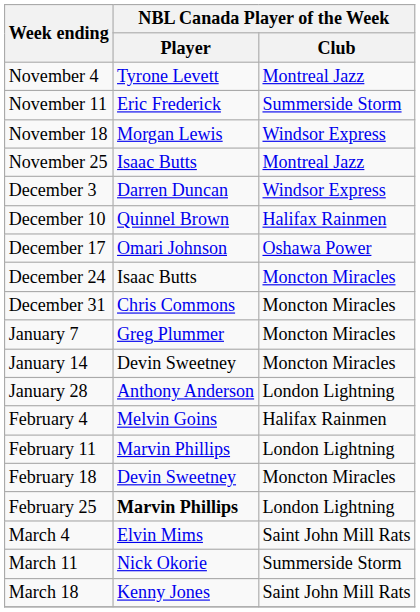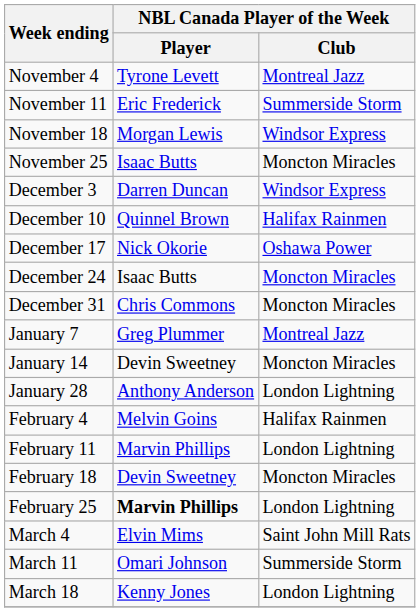November 25 | NBL Canada Player of the Week / Club: Montreal Jazz -> Moncton Miracles
December 17 | NBL Canada Player of the Week / Player: Omari Johnson -> Nick Okorie
January 7 | NBL Canada Player of the Week / Club: Moncton Miracles -> Montreal Jazz
March 11 | NBL Canada Player of the Week / Player: Nick Okorie -> Omari Johnson
March 18 | NBL Canada Player of the Week / Club: Saint John Mill Rats -> London Lightning
